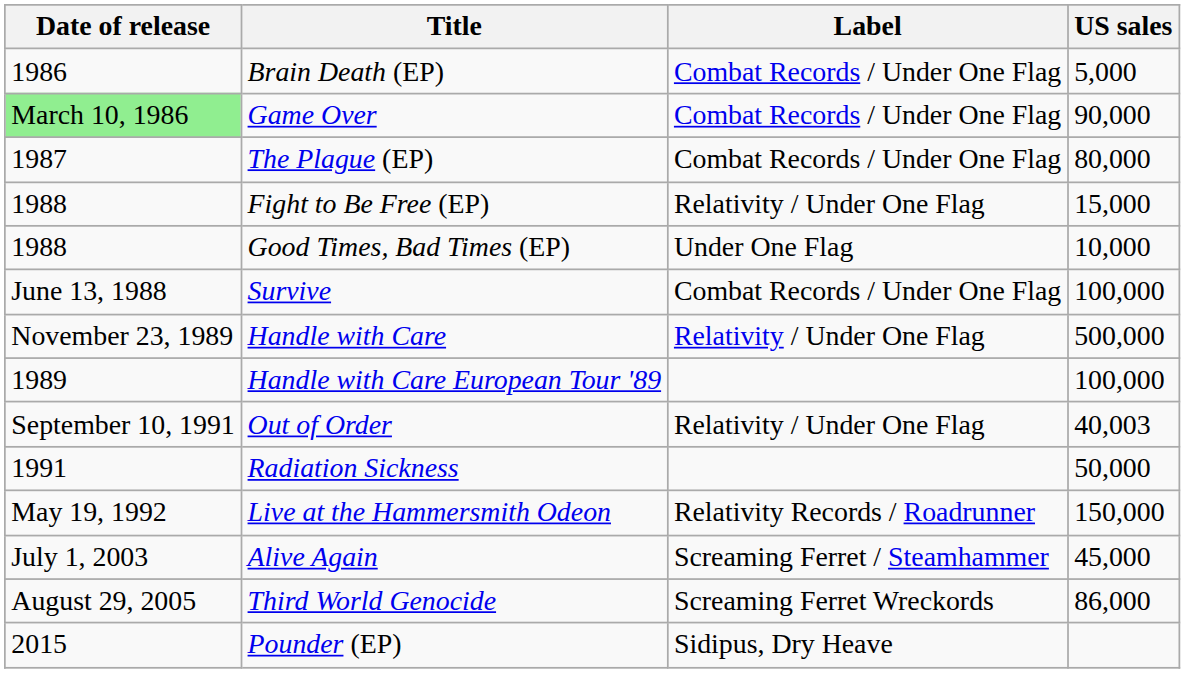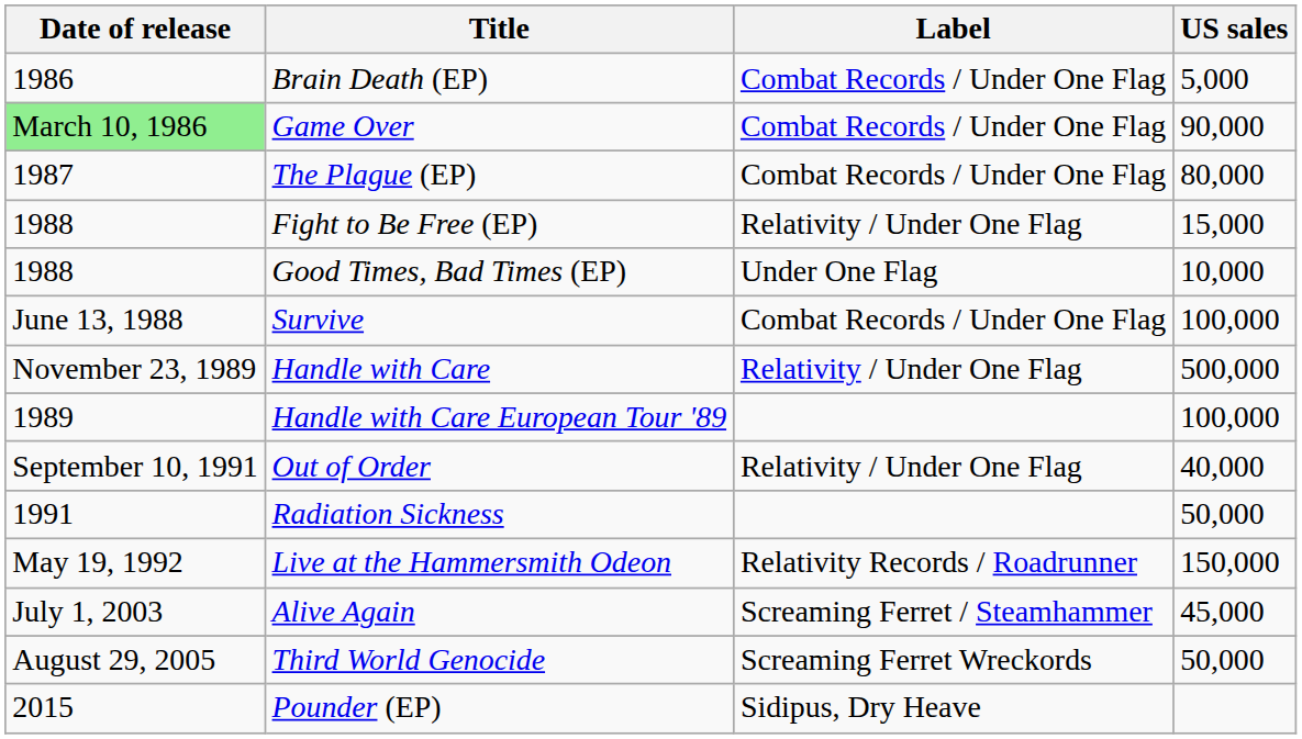Out of Order | US sales: 40,003 -> 40,000
Third World Genocide | US sales: 86,000 -> 50,000
